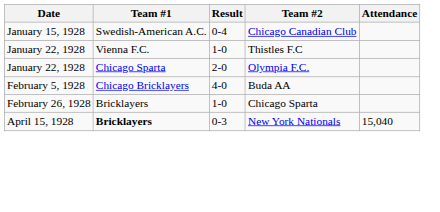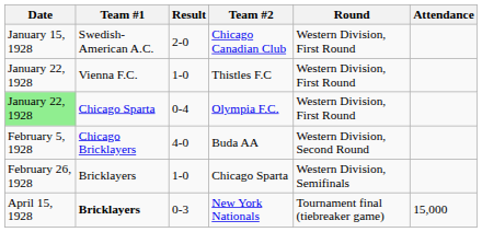+ column: Round | Western Division, First Round | Western Division, First Round | Western Division, First Round | Western Division, Second Round | Western Division, Semifinals | Tournament final (tiebreaker game)
Chicago Canadian Club | Result: 0-4 -> 2-0
Olympia F.C. | Date: no background -> lightgreen background
Olympia F.C. | Result: 2-0 -> 0-4
New York Nationals | Attendance: 15,040 -> 15,000
